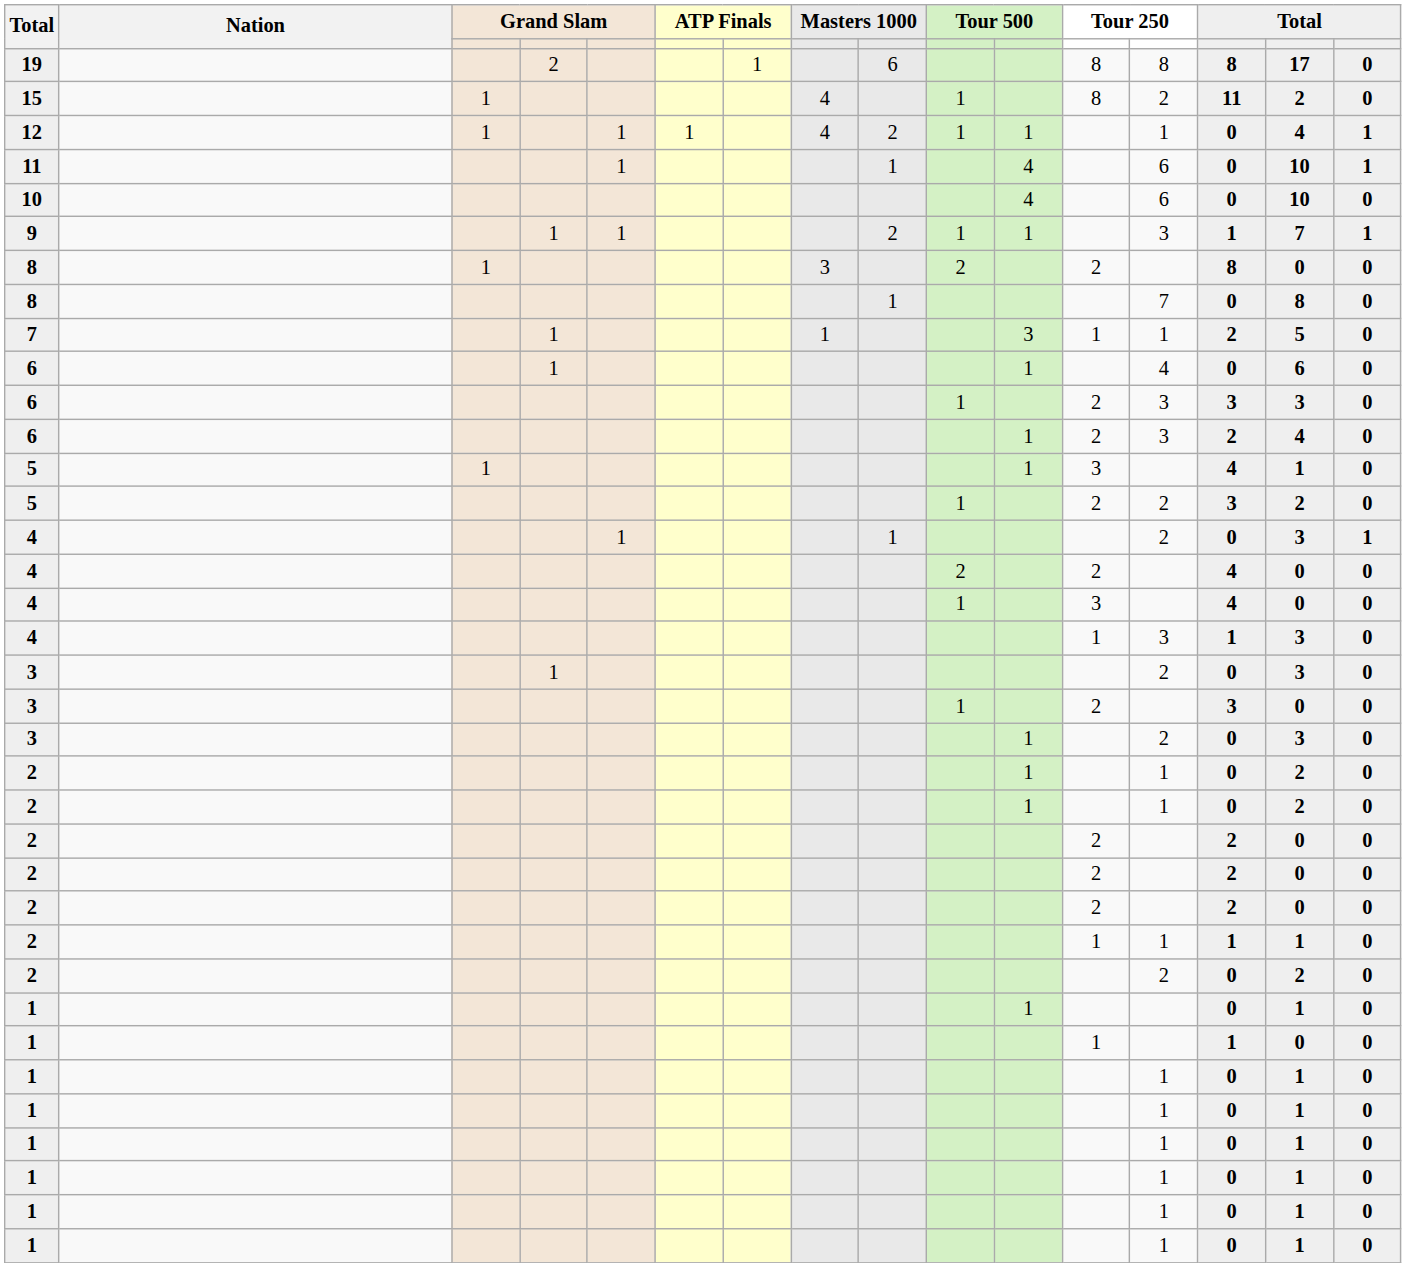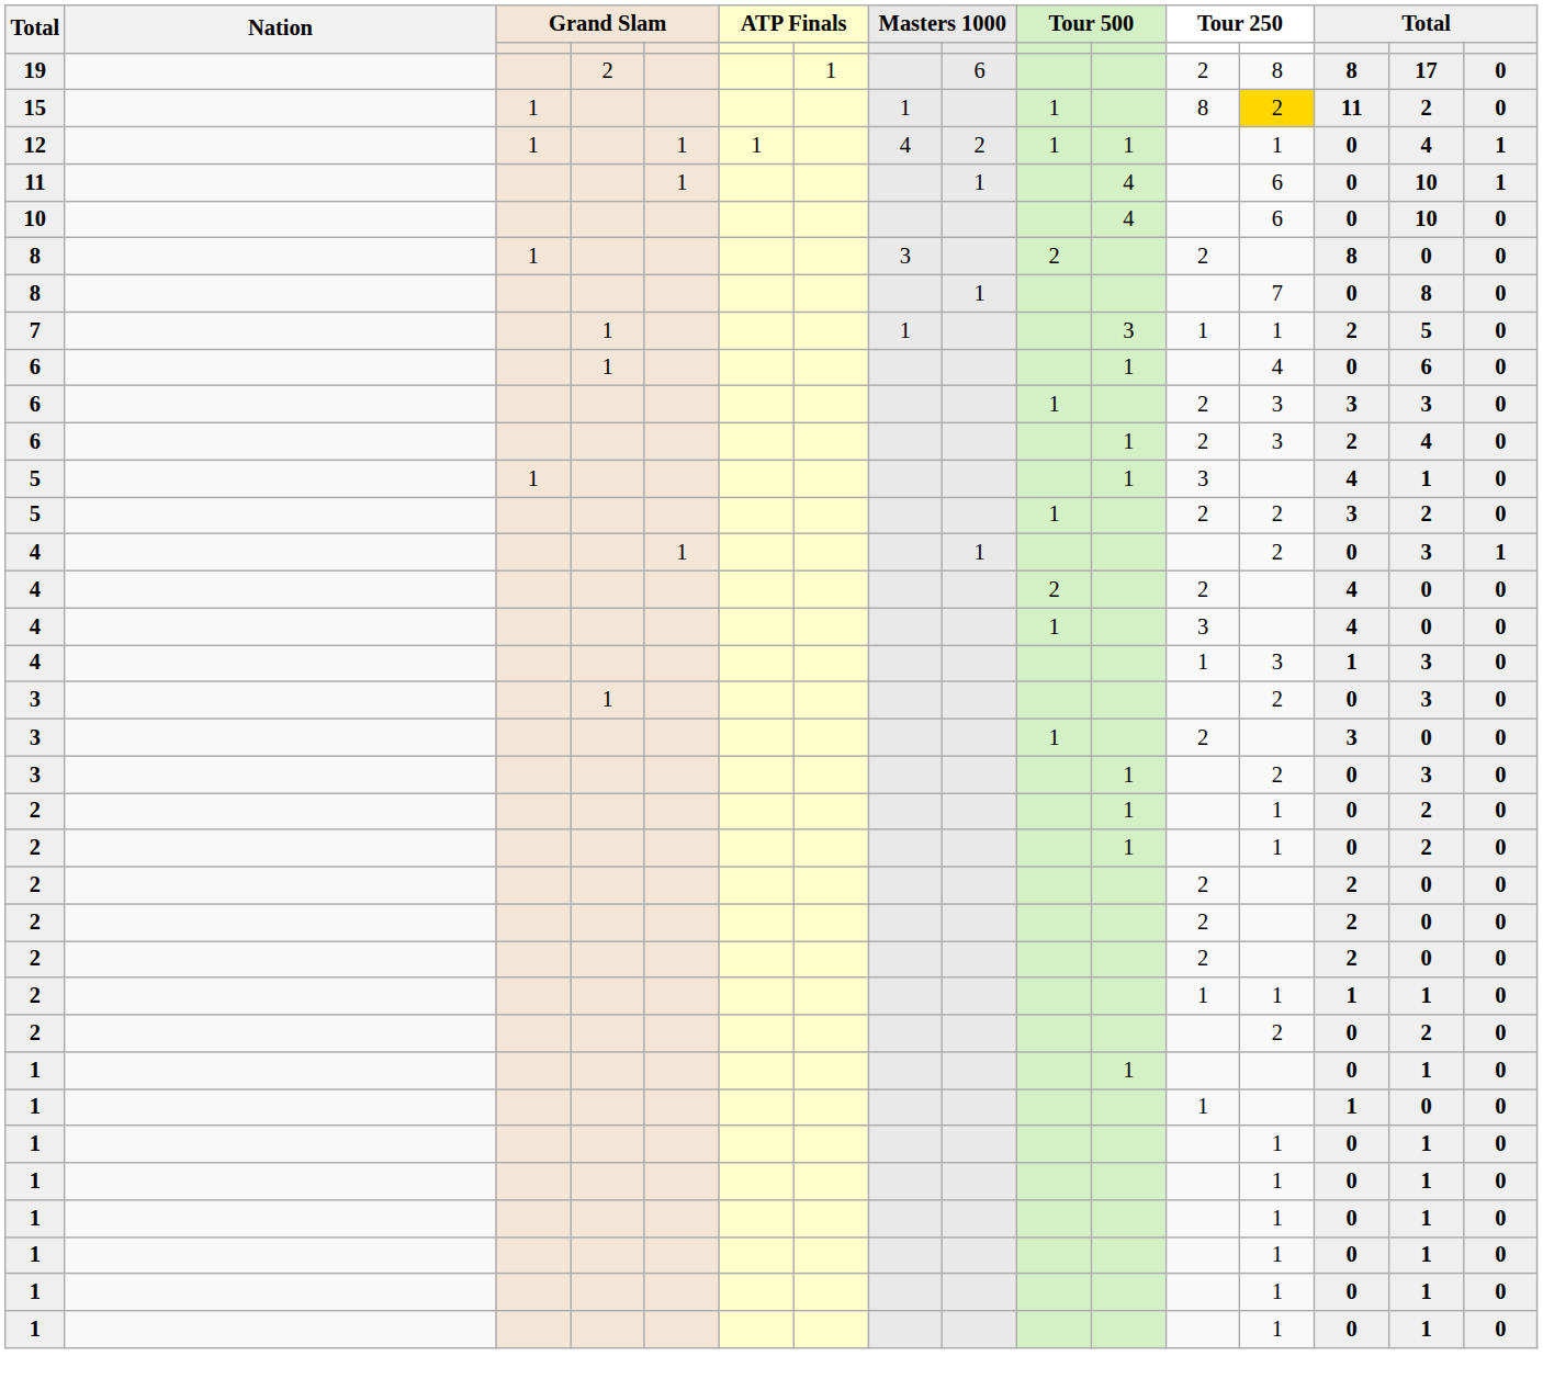19 | column 12: 8 -> 2
15 | column 8: 4 -> 1
15 | column 13: no background -> gold background
- row: 9 | 1 | 1 | 2 | 1 | 1 | 3 | 1 | 7 | 1
